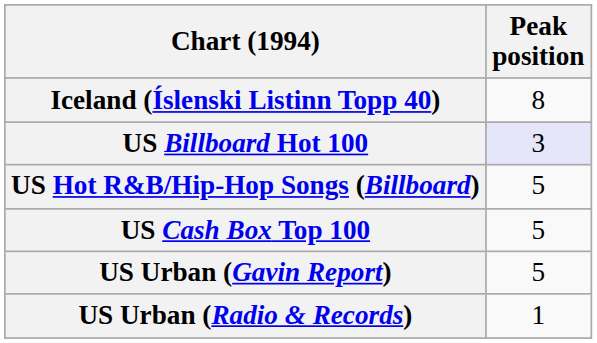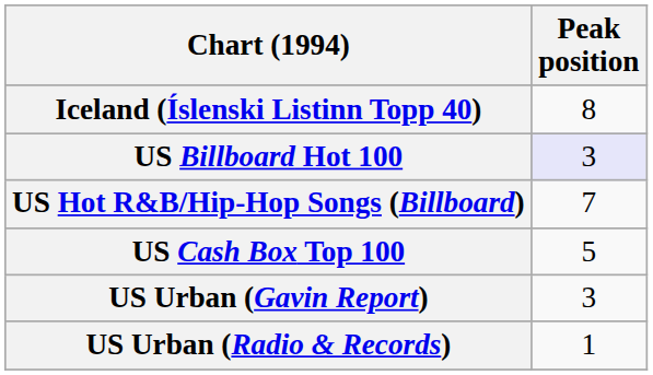US Hot R&B/Hip-Hop Songs (Billboard) | Peak position: 5 -> 7
US Urban (Gavin Report) | Peak position: 5 -> 3
